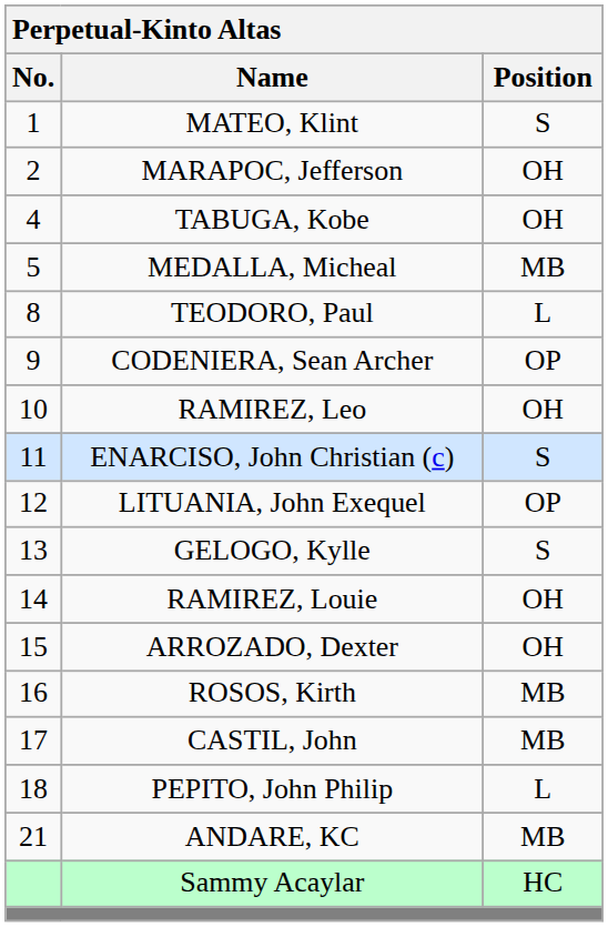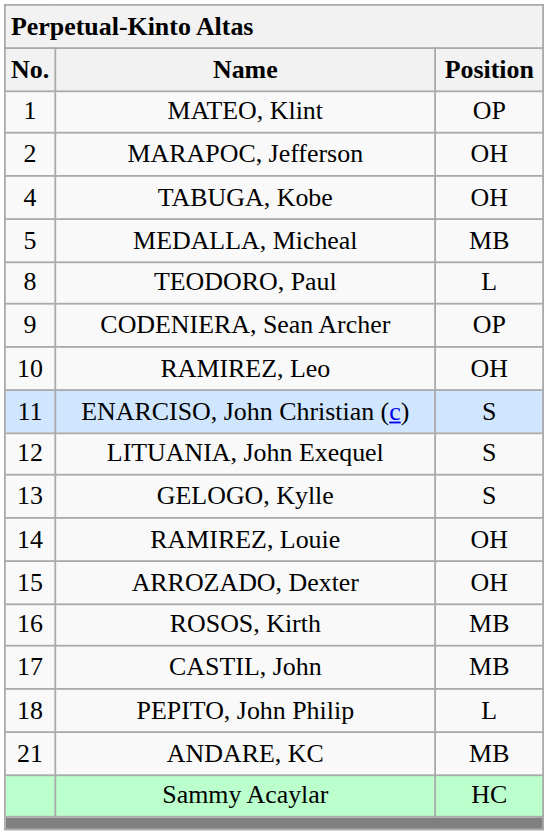MATEO, Klint | Position: S -> OP
LITUANIA, John Exequel | Position: OP -> S
